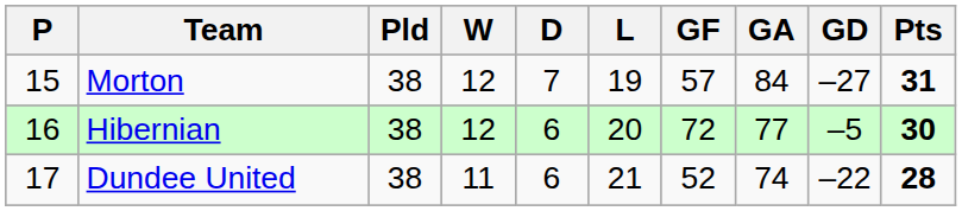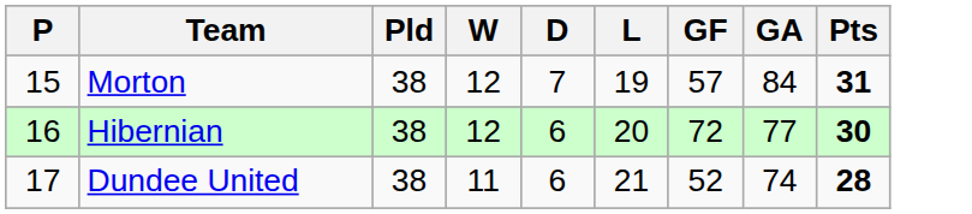- column: GD | –27 | –5 | –22
